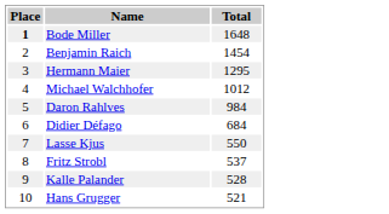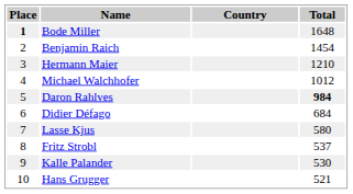+ column: Country
Hermann Maier | Total: 1295 -> 1210
Daron Rahlves | Total: normal -> bold
Lasse Kjus | Total: 550 -> 580
Kalle Palander | Total: 528 -> 530
